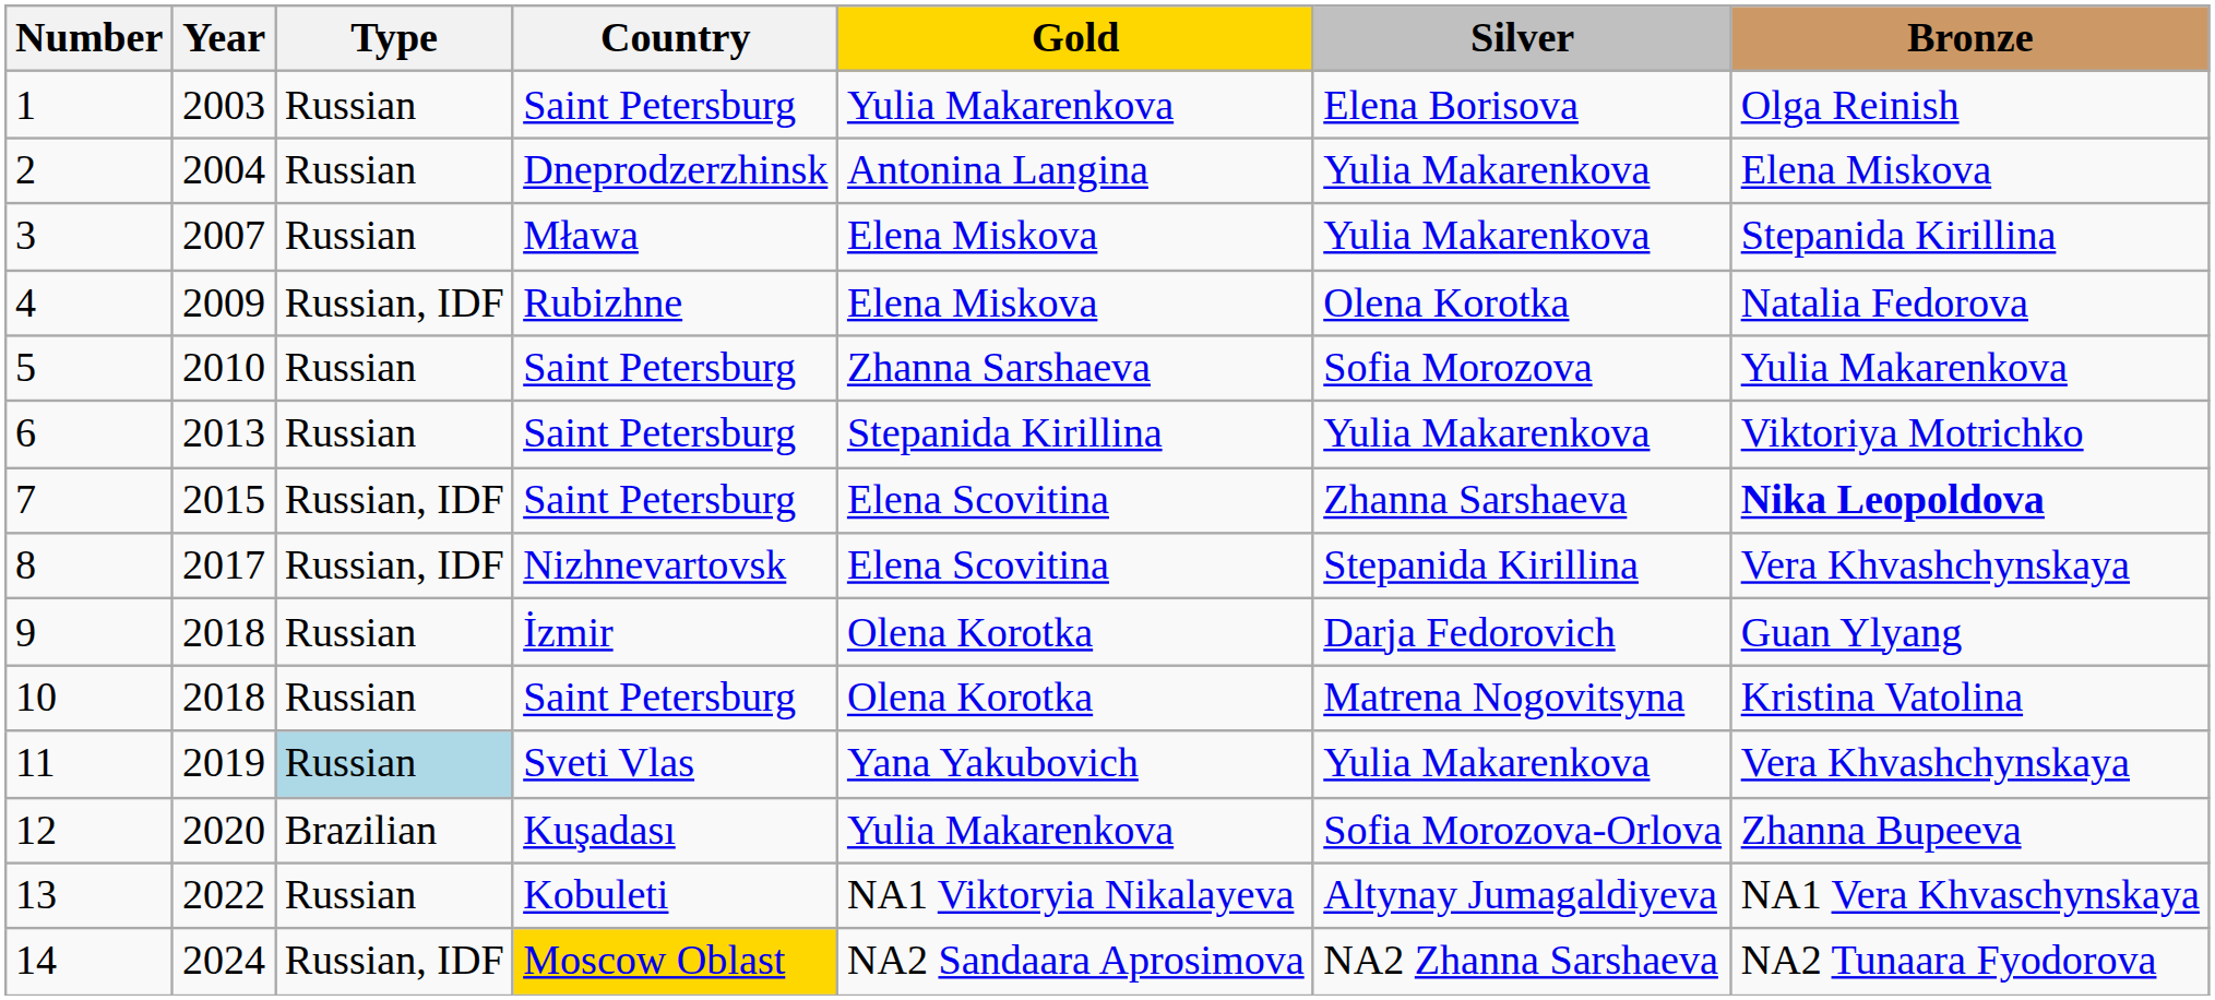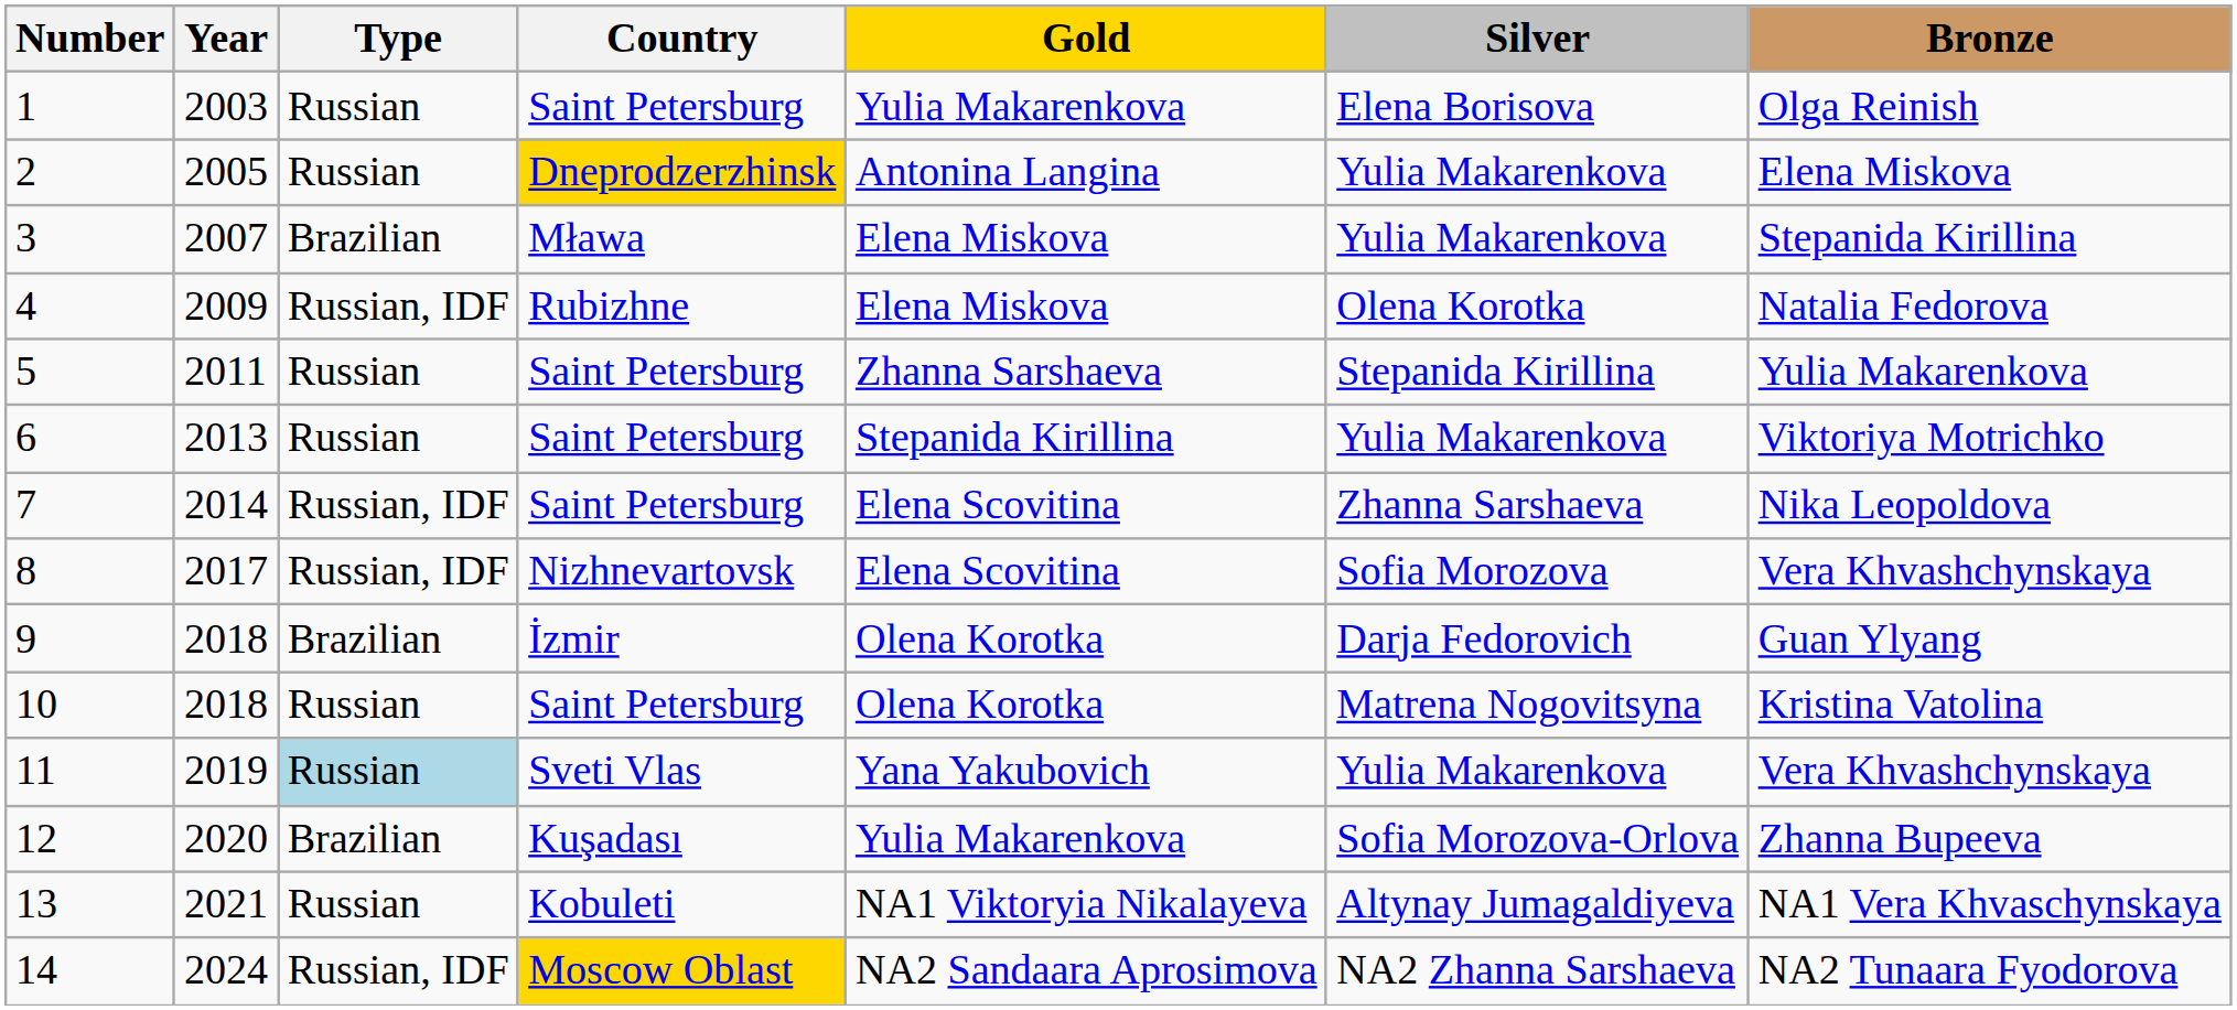2 | Year: 2004 -> 2005
2 | Country: no background -> gold background
3 | Type: Russian -> Brazilian
5 | Year: 2010 -> 2011
5 | Silver: Sofia Morozova -> Stepanida Kirillina
7 | Year: 2015 -> 2014
7 | Bronze: bold -> normal
8 | Silver: Stepanida Kirillina -> Sofia Morozova
9 | Type: Russian -> Brazilian
13 | Year: 2022 -> 2021
